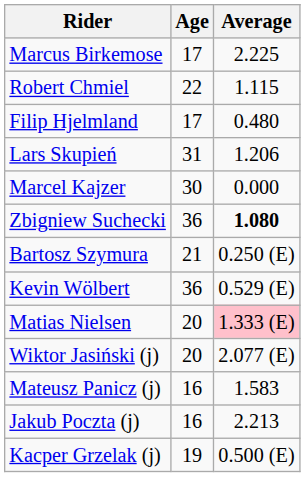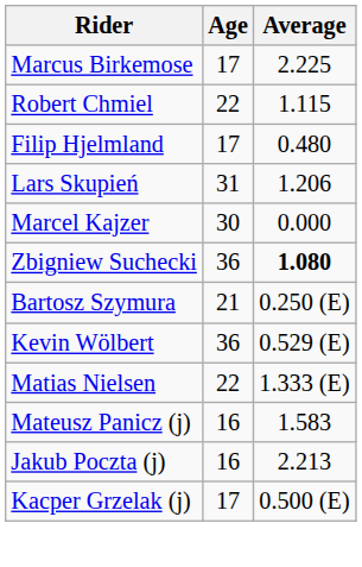Matias Nielsen | Age: 20 -> 22
Matias Nielsen | Average: pink background -> no background
- row: Wiktor Jasiński (j) | 20 | 2.077 (E)
Kacper Grzelak (j) | Age: 19 -> 17
